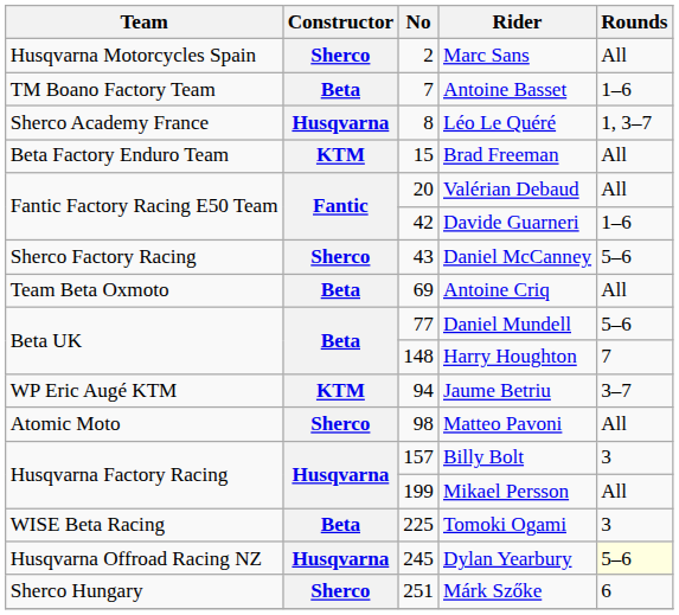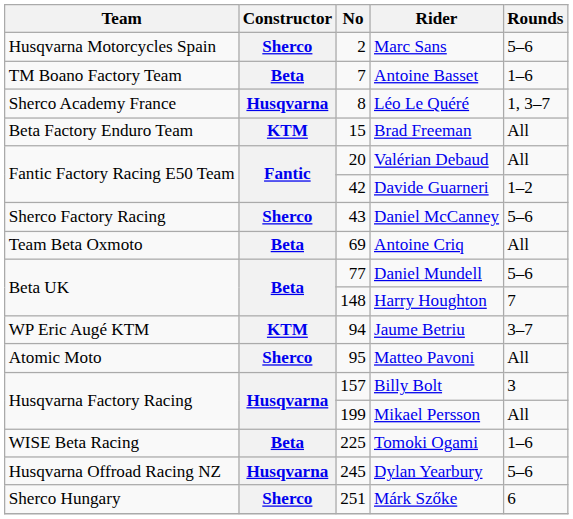Marc Sans | Rounds: All -> 5–6
Davide Guarneri | Rounds: 1–6 -> 1–2
Matteo Pavoni | No: 98 -> 95
Tomoki Ogami | Rounds: 3 -> 1–6
Dylan Yearbury | Rounds: lightyellow background -> no background
